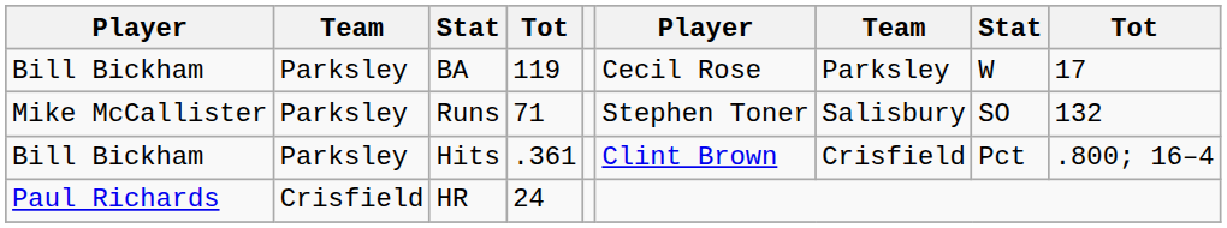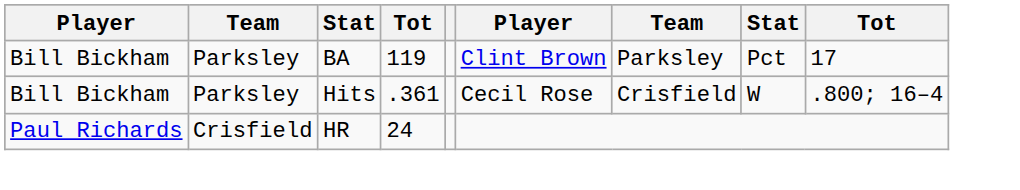BA | column 6: Cecil Rose -> Clint Brown
BA | column 8: W -> Pct
- row: Mike McCallister | Parksley | Runs | 71 | Stephen Toner | Salisbury | SO | 132
Hits | column 6: Clint Brown -> Cecil Rose
Hits | column 8: Pct -> W
